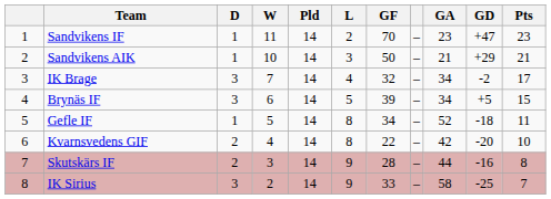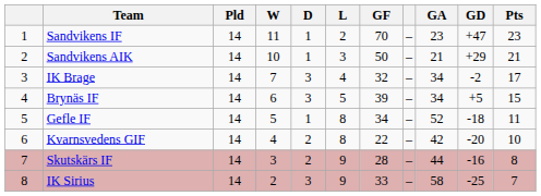columns swapped: Pld <-> D
